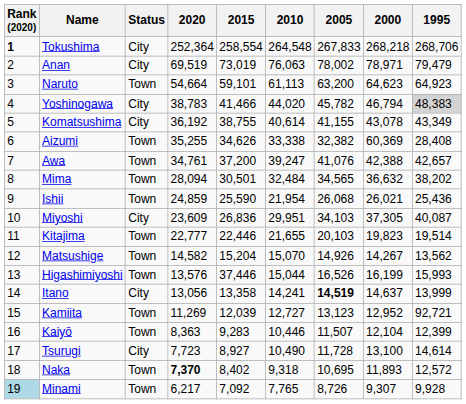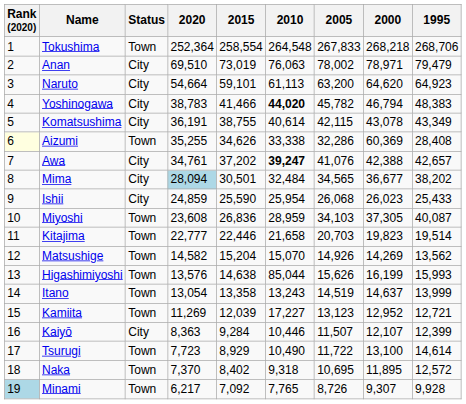Tokushima | Rank (2020): bold -> normal
Tokushima | Status: City -> Town
Anan | 2020: 69,519 -> 69,510
Naruto | Status: Town -> City
Naruto | 2000: 64,623 -> 64,620
Yoshinogawa | 2010: normal -> bold
Yoshinogawa | 1995: lightgrey background -> no background
Komatsushima | 2020: 36,192 -> 36,191
Komatsushima | 2005: 41,155 -> 42,115
Aizumi | Rank (2020): no background -> lightyellow background
Aizumi | 2005: 32,382 -> 32,286
Awa | Status: Town -> City
Awa | 2015: 37,200 -> 37,202
Awa | 2010: normal -> bold
Mima | Status: Town -> City
Mima | 2020: no background -> lightblue background
Mima | 2000: 36,632 -> 36,677
Ishii | Status: Town -> City
Ishii | 2010: 21,954 -> 25,954
Ishii | 2000: 26,021 -> 26,023
Ishii | 1995: 25,436 -> 25,433
Miyoshi | Status: City -> Town
Miyoshi | 2020: 23,609 -> 23,608
Miyoshi | 2010: 29,951 -> 28,959
Kitajima | 2010: 21,655 -> 21,658
Kitajima | 2005: 20,103 -> 20,703
Matsushige | 2000: 14,267 -> 14,269
Higashimiyoshi | 2015: 37,446 -> 14,638
Higashimiyoshi | 2010: 15,044 -> 85,044
Higashimiyoshi | 2005: 16,526 -> 15,626
Itano | Status: City -> Town
Itano | 2020: 13,056 -> 13,054
Itano | 2010: 14,241 -> 13,243
Itano | 2005: bold -> normal
Kamiita | 2010: 12,727 -> 17,227
Kamiita | 1995: 92,721 -> 12,721
Kaiyō | Status: Town -> City
Kaiyō | 2015: 9,283 -> 9,284
Kaiyō | 2000: 12,104 -> 12,107
Tsurugi | Status: City -> Town
Tsurugi | 2015: 8,927 -> 8,929
Tsurugi | 2005: 11,728 -> 11,722
Naka | 2020: bold -> normal
Naka | 2000: 11,893 -> 11,895
